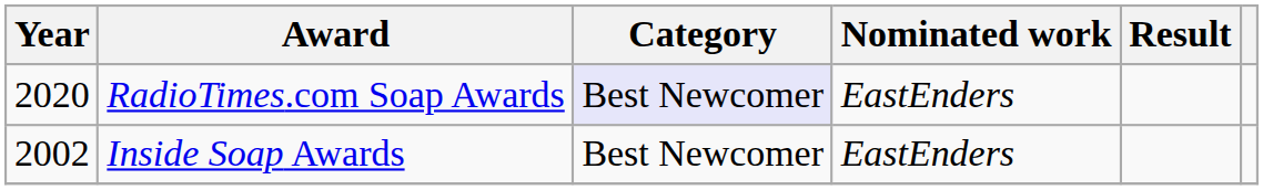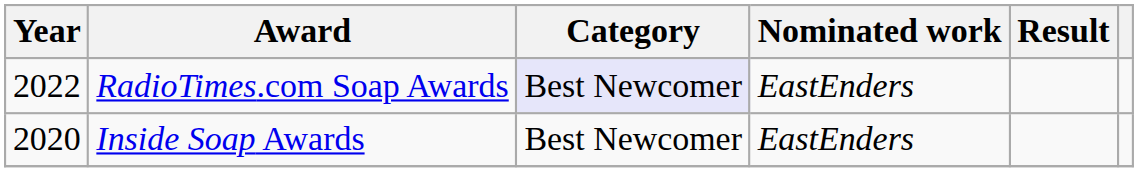RadioTimes.com Soap Awards | Year: 2020 -> 2022
Inside Soap Awards | Year: 2002 -> 2020
